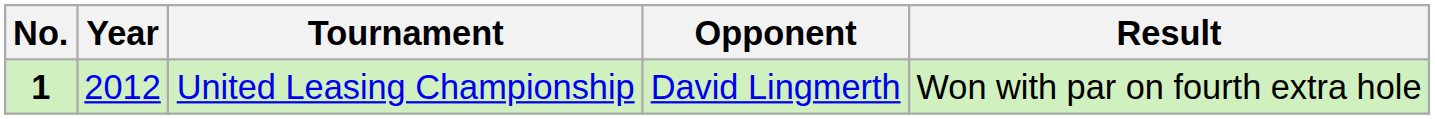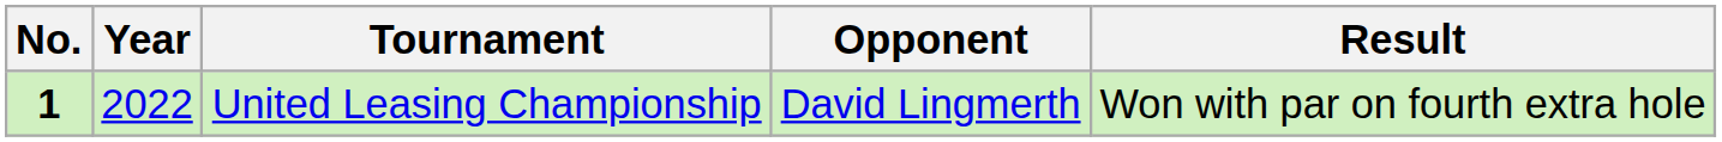United Leasing Championship | Year: 2012 -> 2022
